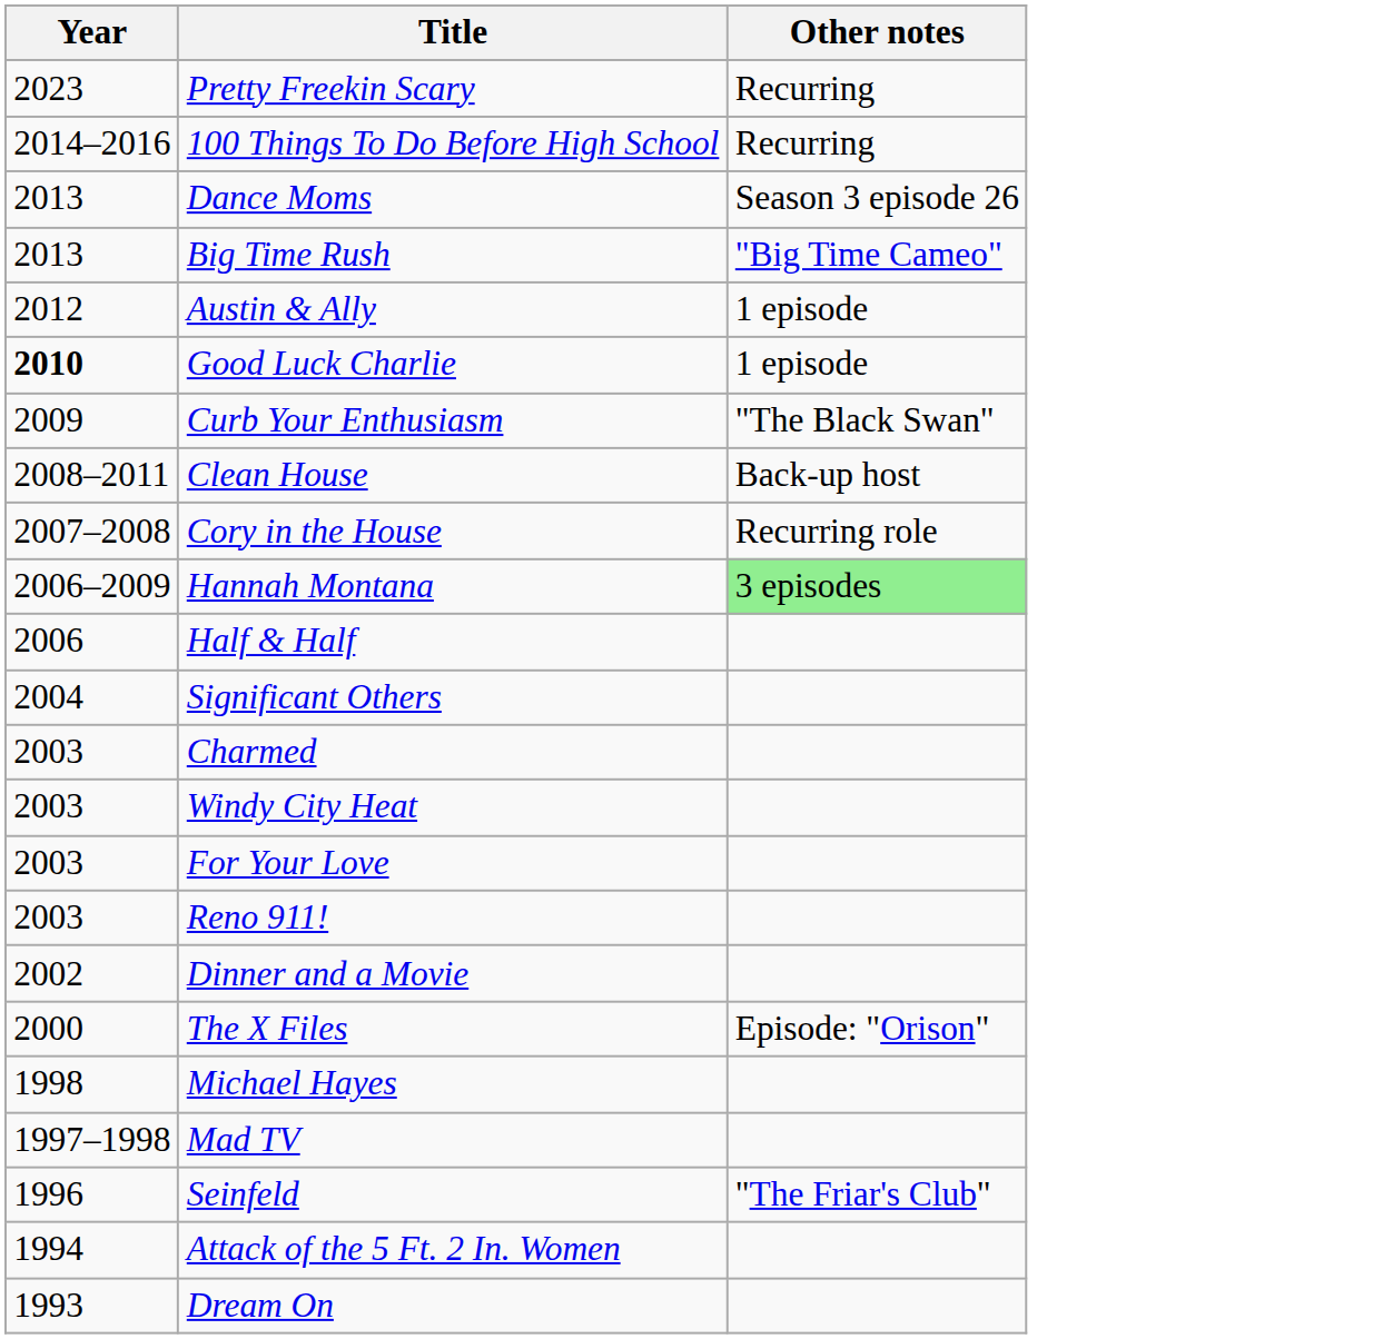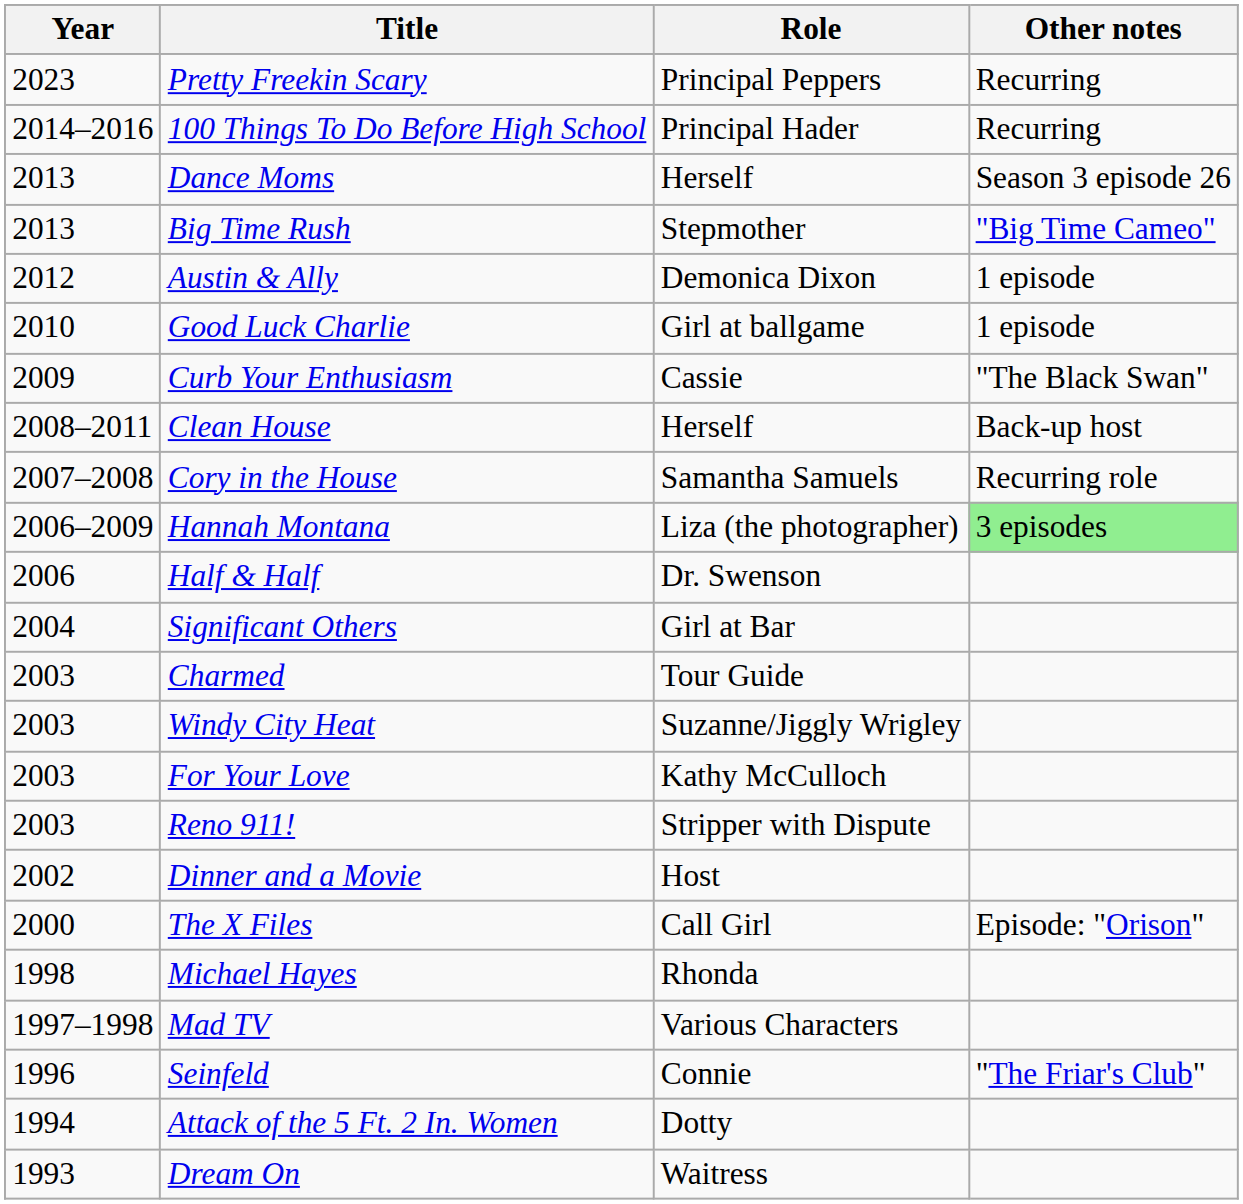+ column: Role | Principal Peppers | Principal Hader | Herself | Stepmother | Demonica Dixon | Girl at ballgame | Cassie | Herself | Samantha Samuels | Liza (the photographer) | Dr. Swenson | Girl at Bar | Tour Guide | Suzanne/Jiggly Wrigley | Kathy McCulloch | Stripper with Dispute | Host | Call Girl | Rhonda | Various Characters | Connie | Dotty | Waitress
Good Luck Charlie | Year: bold -> normal
